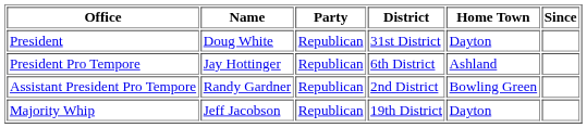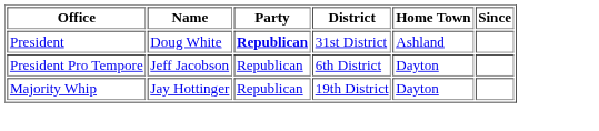President | Party: normal -> bold
President | Home Town: Dayton -> Ashland
President Pro Tempore | Name: Jay Hottinger -> Jeff Jacobson
President Pro Tempore | Home Town: Ashland -> Dayton
- row: Assistant President Pro Tempore | Randy Gardner | Republican | 2nd District | Bowling Green
Majority Whip | Name: Jeff Jacobson -> Jay Hottinger
